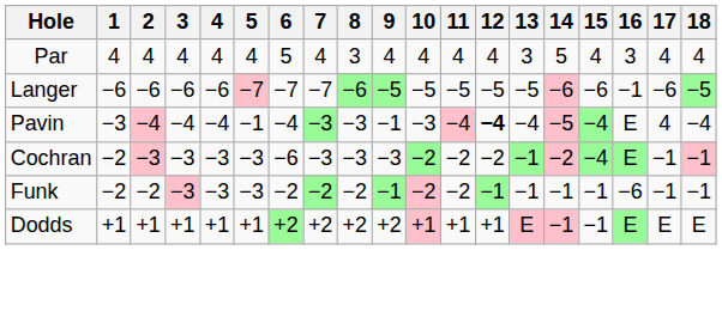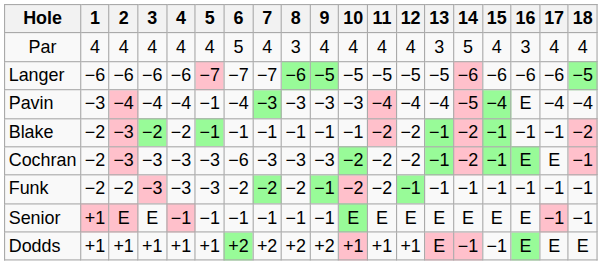Langer | 16: −1 -> −6
Pavin | 9: −1 -> −3
Pavin | 12: bold -> normal
Pavin | 17: 4 -> −4
+ row: Blake | −2 | −3 | −2 | −2 | −1 | −1 | −1 | −1 | −1 | −1 | −2 | −2 | −1 | −2 | −1 | −1 | −1 | −2
Cochran | 15: −4 -> −1
Cochran | 17: −1 -> E
Funk | 16: −6 -> −1
+ row: Senior | +1 | E | E | −1 | −1 | −1 | −1 | −1 | −1 | E | E | E | E | E | E | E | −1 | −1
